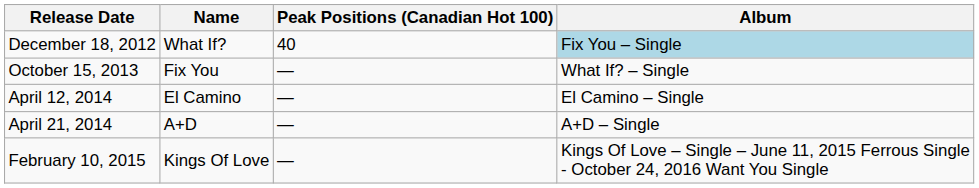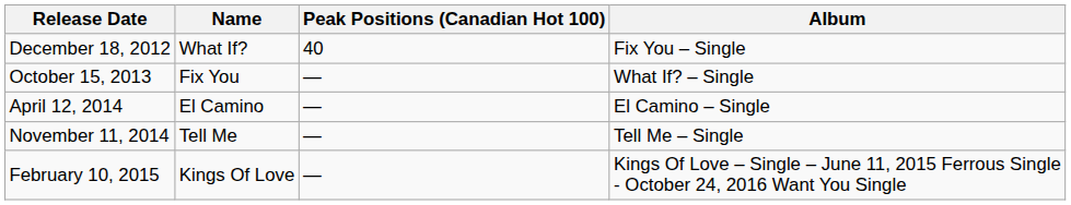December 18, 2012 | Album: lightblue background -> no background
- row: April 21, 2014 | A+D | — | A+D – Single
+ row: November 11, 2014 | Tell Me | — | Tell Me – Single
